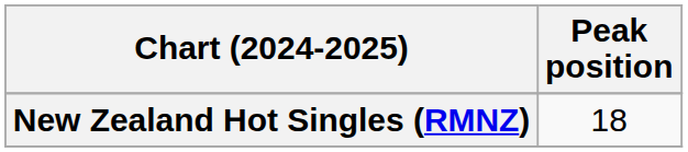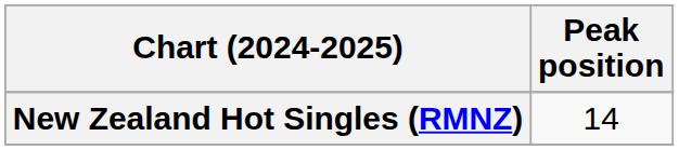New Zealand Hot Singles (RMNZ) | Peak position: 18 -> 14
